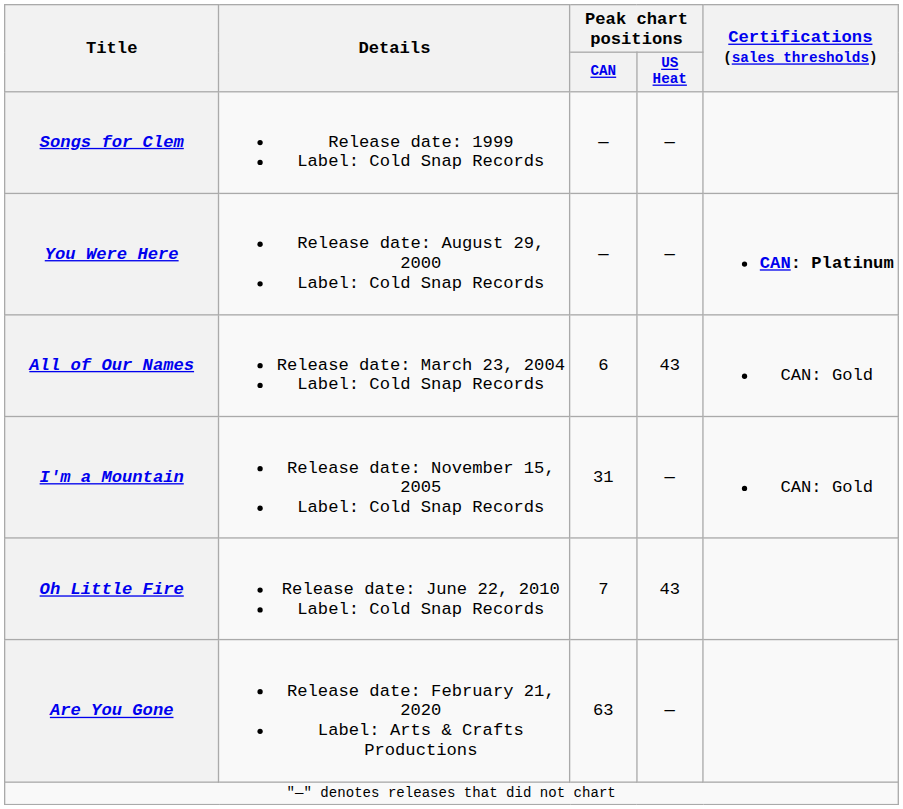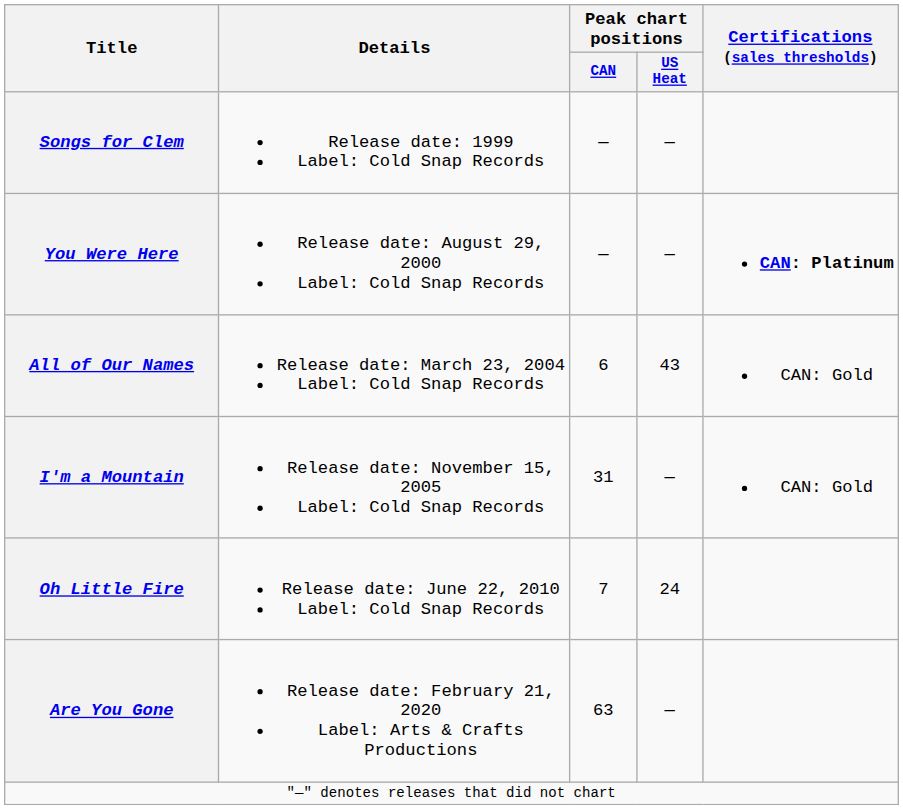Oh Little Fire | Peak chart positions / US Heat: 43 -> 24
